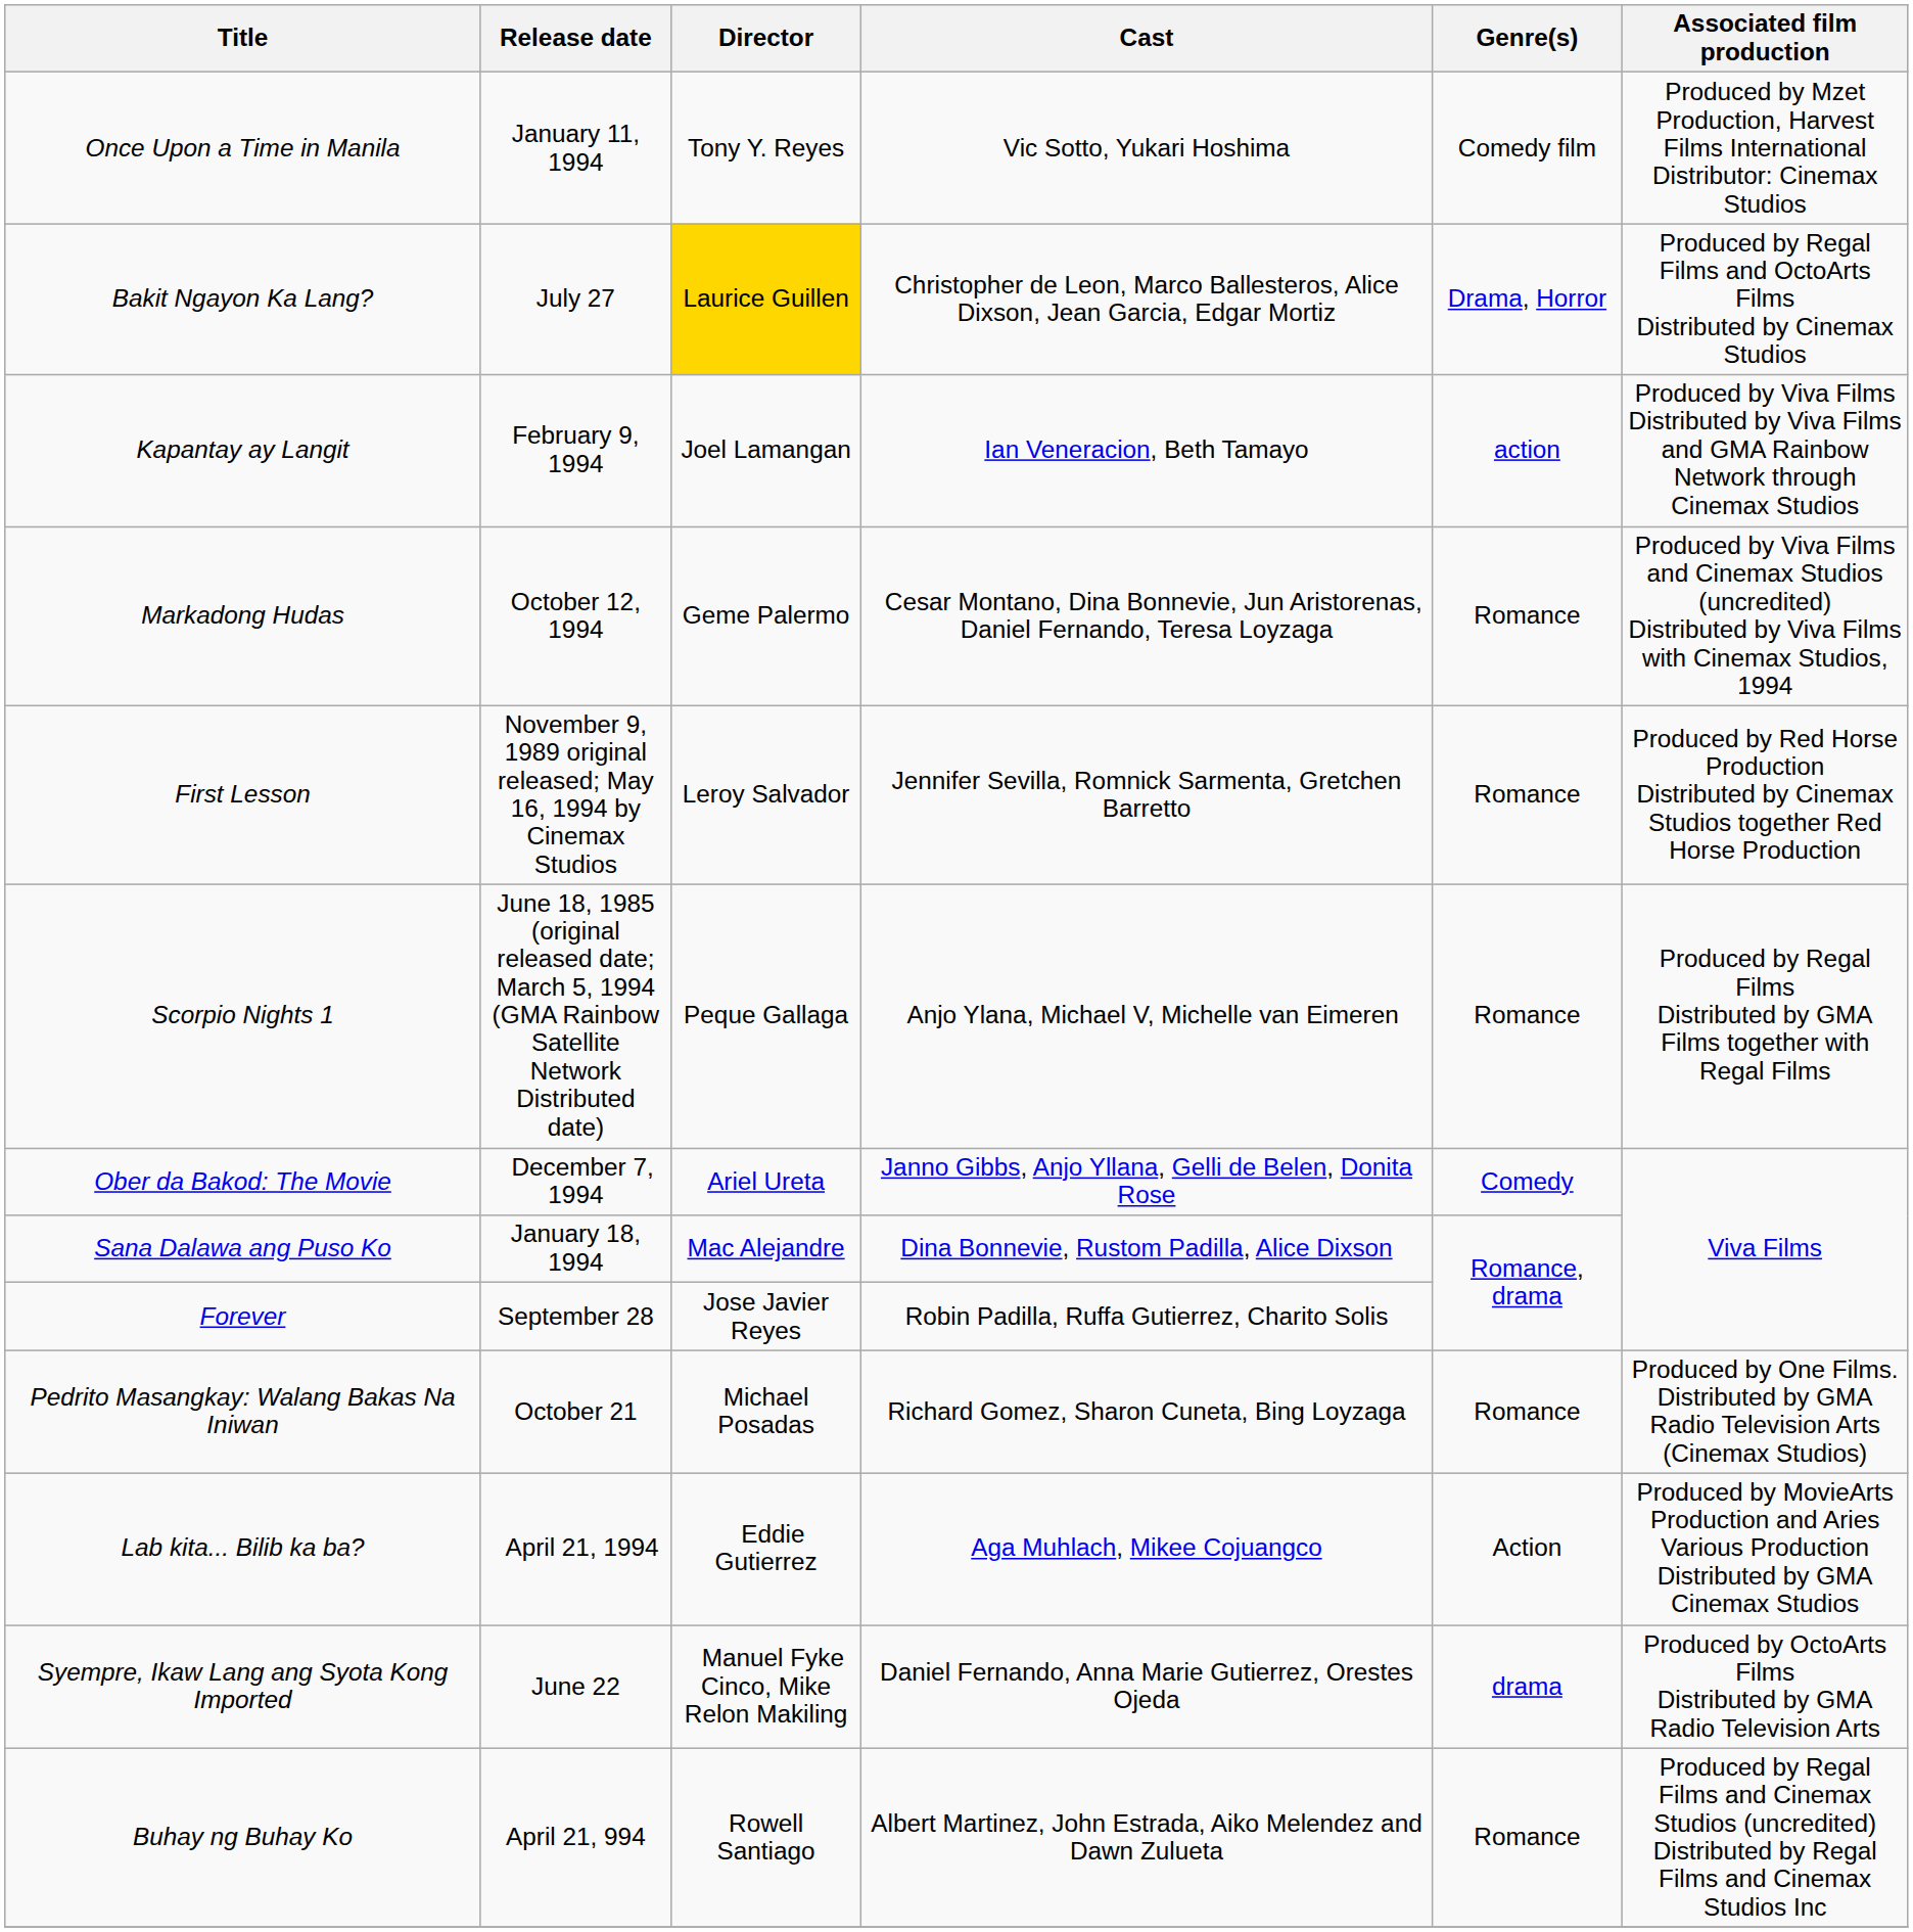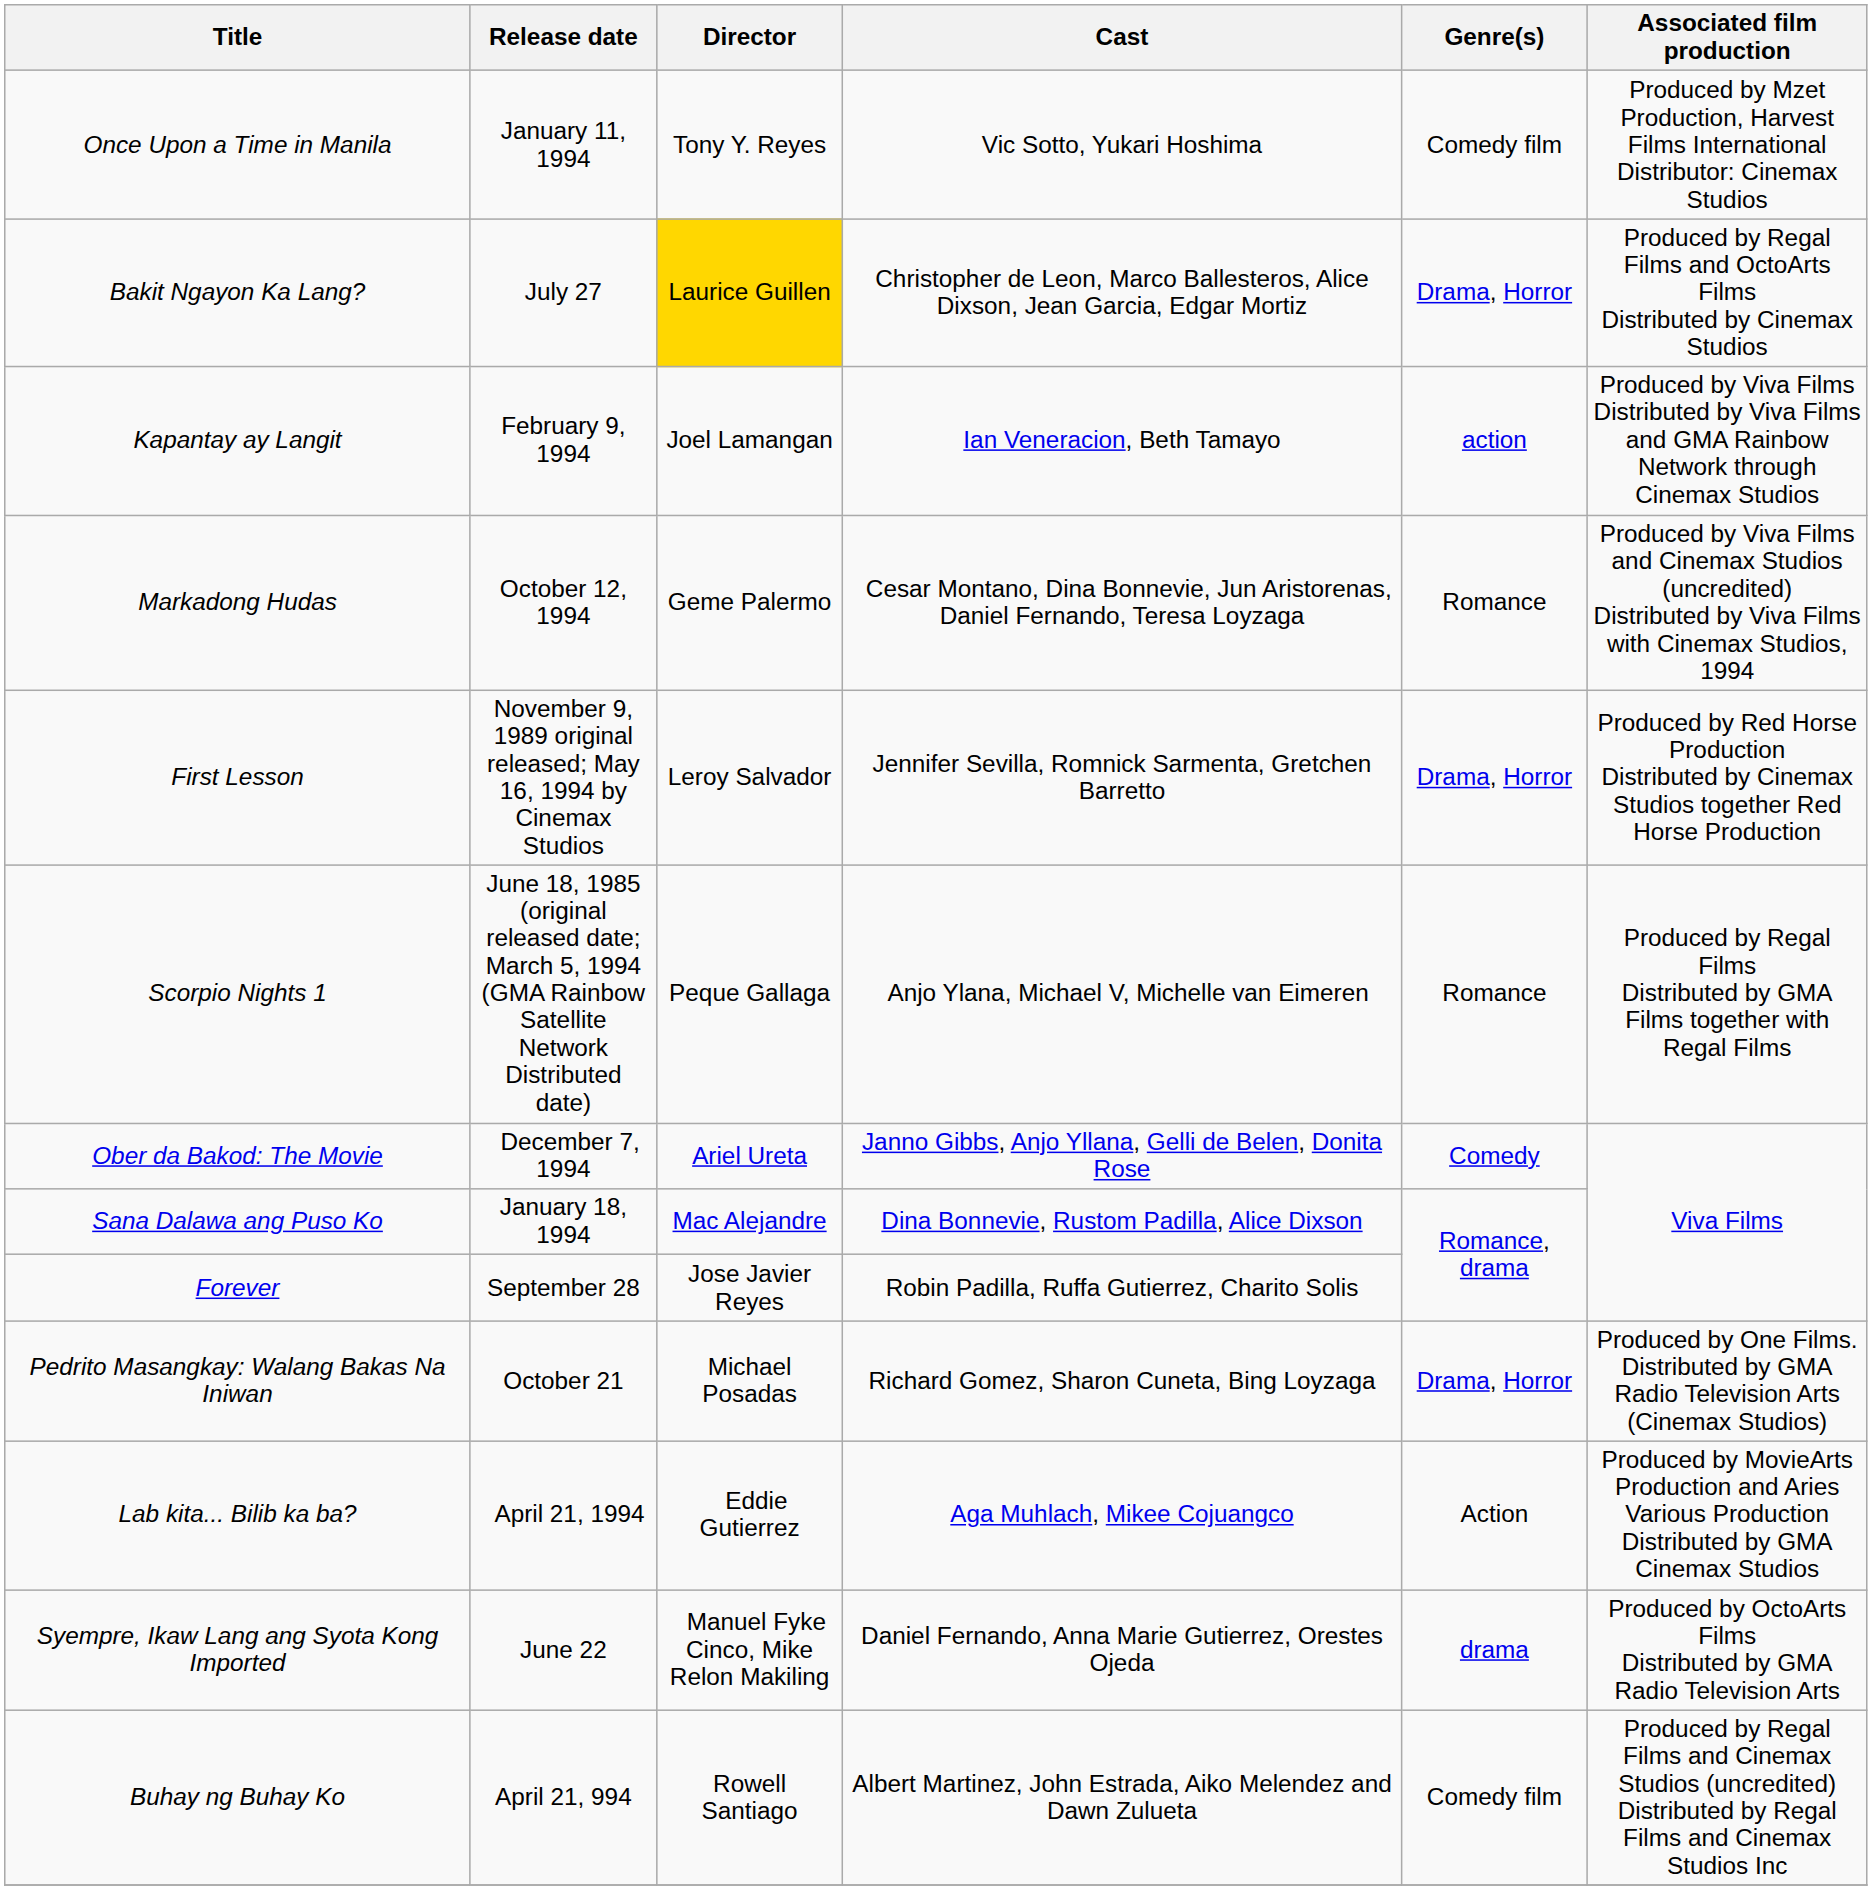First Lesson | Genre(s): Romance -> Drama, Horror
Pedrito Masangkay: Walang Bakas Na Iniwan | Genre(s): Romance -> Drama, Horror
Buhay ng Buhay Ko | Genre(s): Romance -> Comedy film
